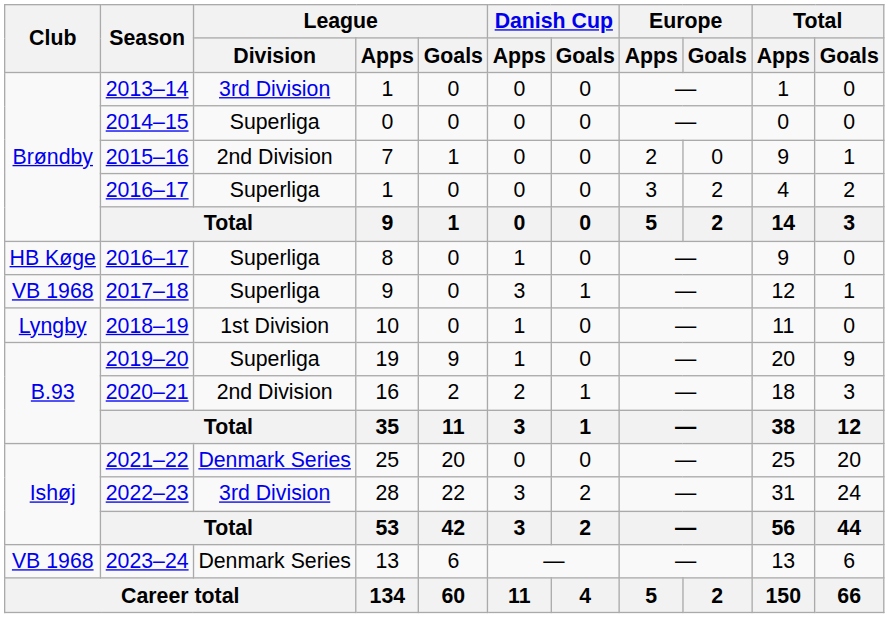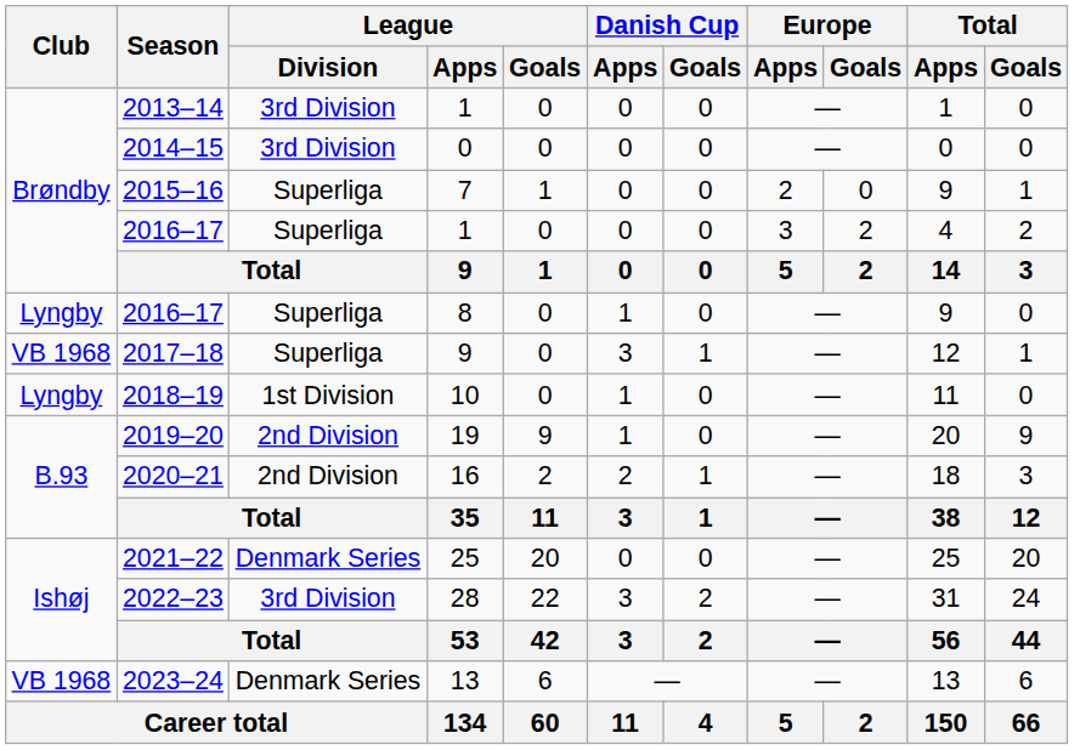2014–15 | League / Division: Superliga -> 3rd Division
2015–16 | League / Division: 2nd Division -> Superliga
2016–17 / 8 | Club: HB Køge -> Lyngby
2019–20 | League / Division: Superliga -> 2nd Division
